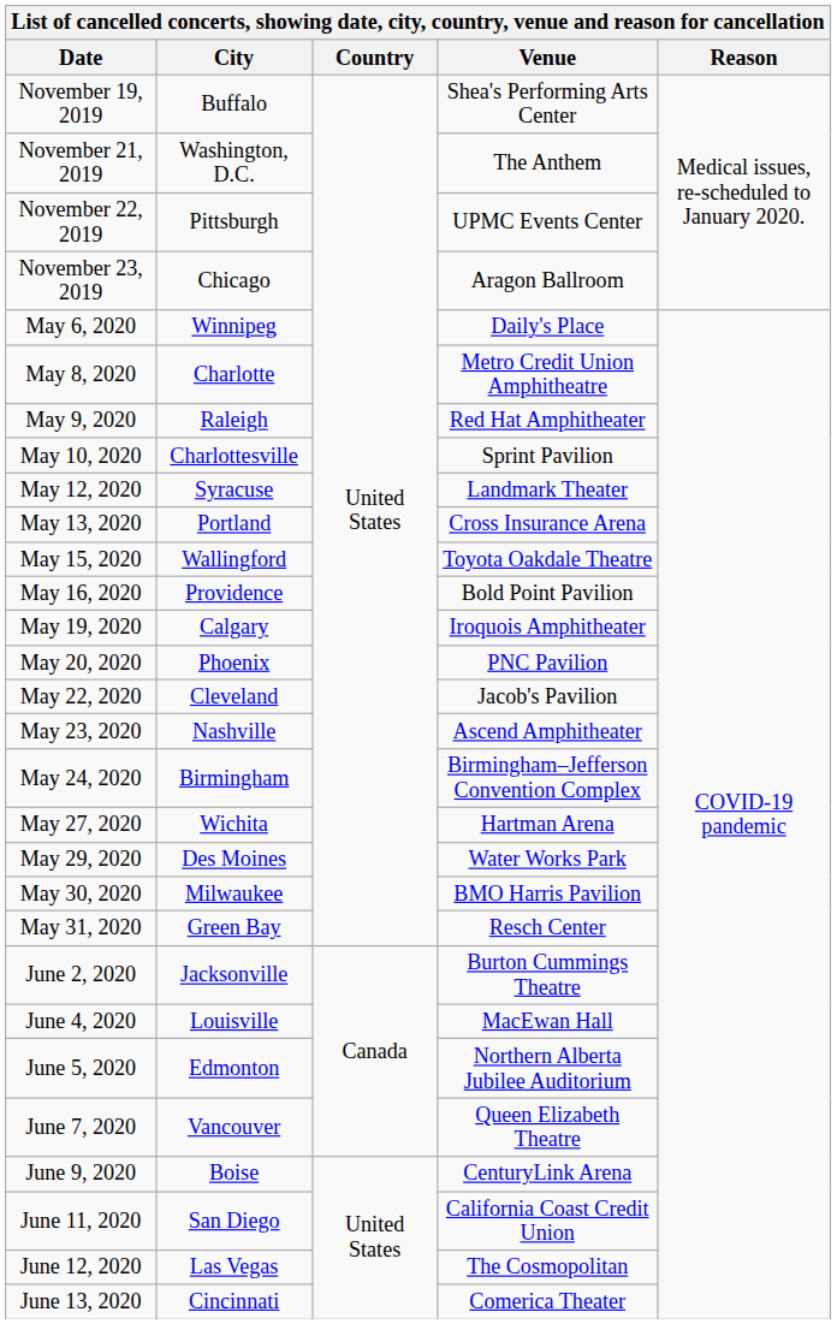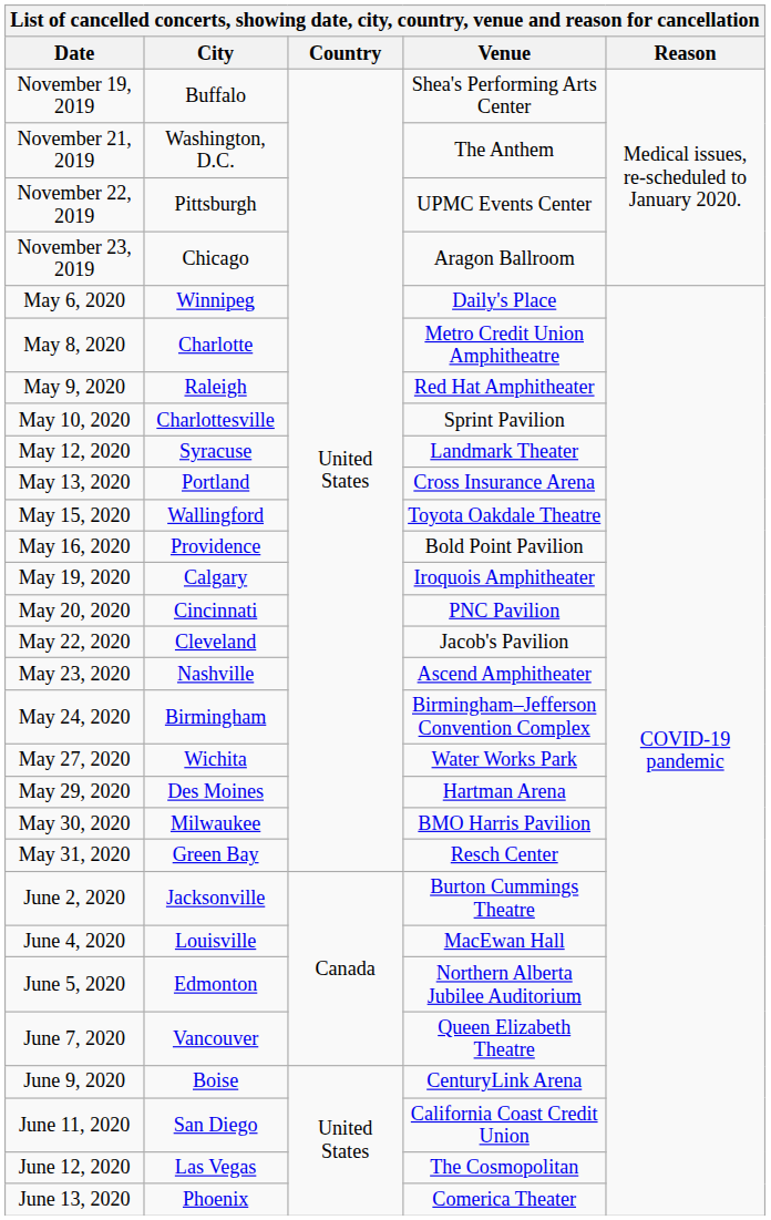May 20, 2020 | City: Phoenix -> Cincinnati
May 27, 2020 | Venue: Hartman Arena -> Water Works Park
May 29, 2020 | Venue: Water Works Park -> Hartman Arena
June 13, 2020 | City: Cincinnati -> Phoenix
